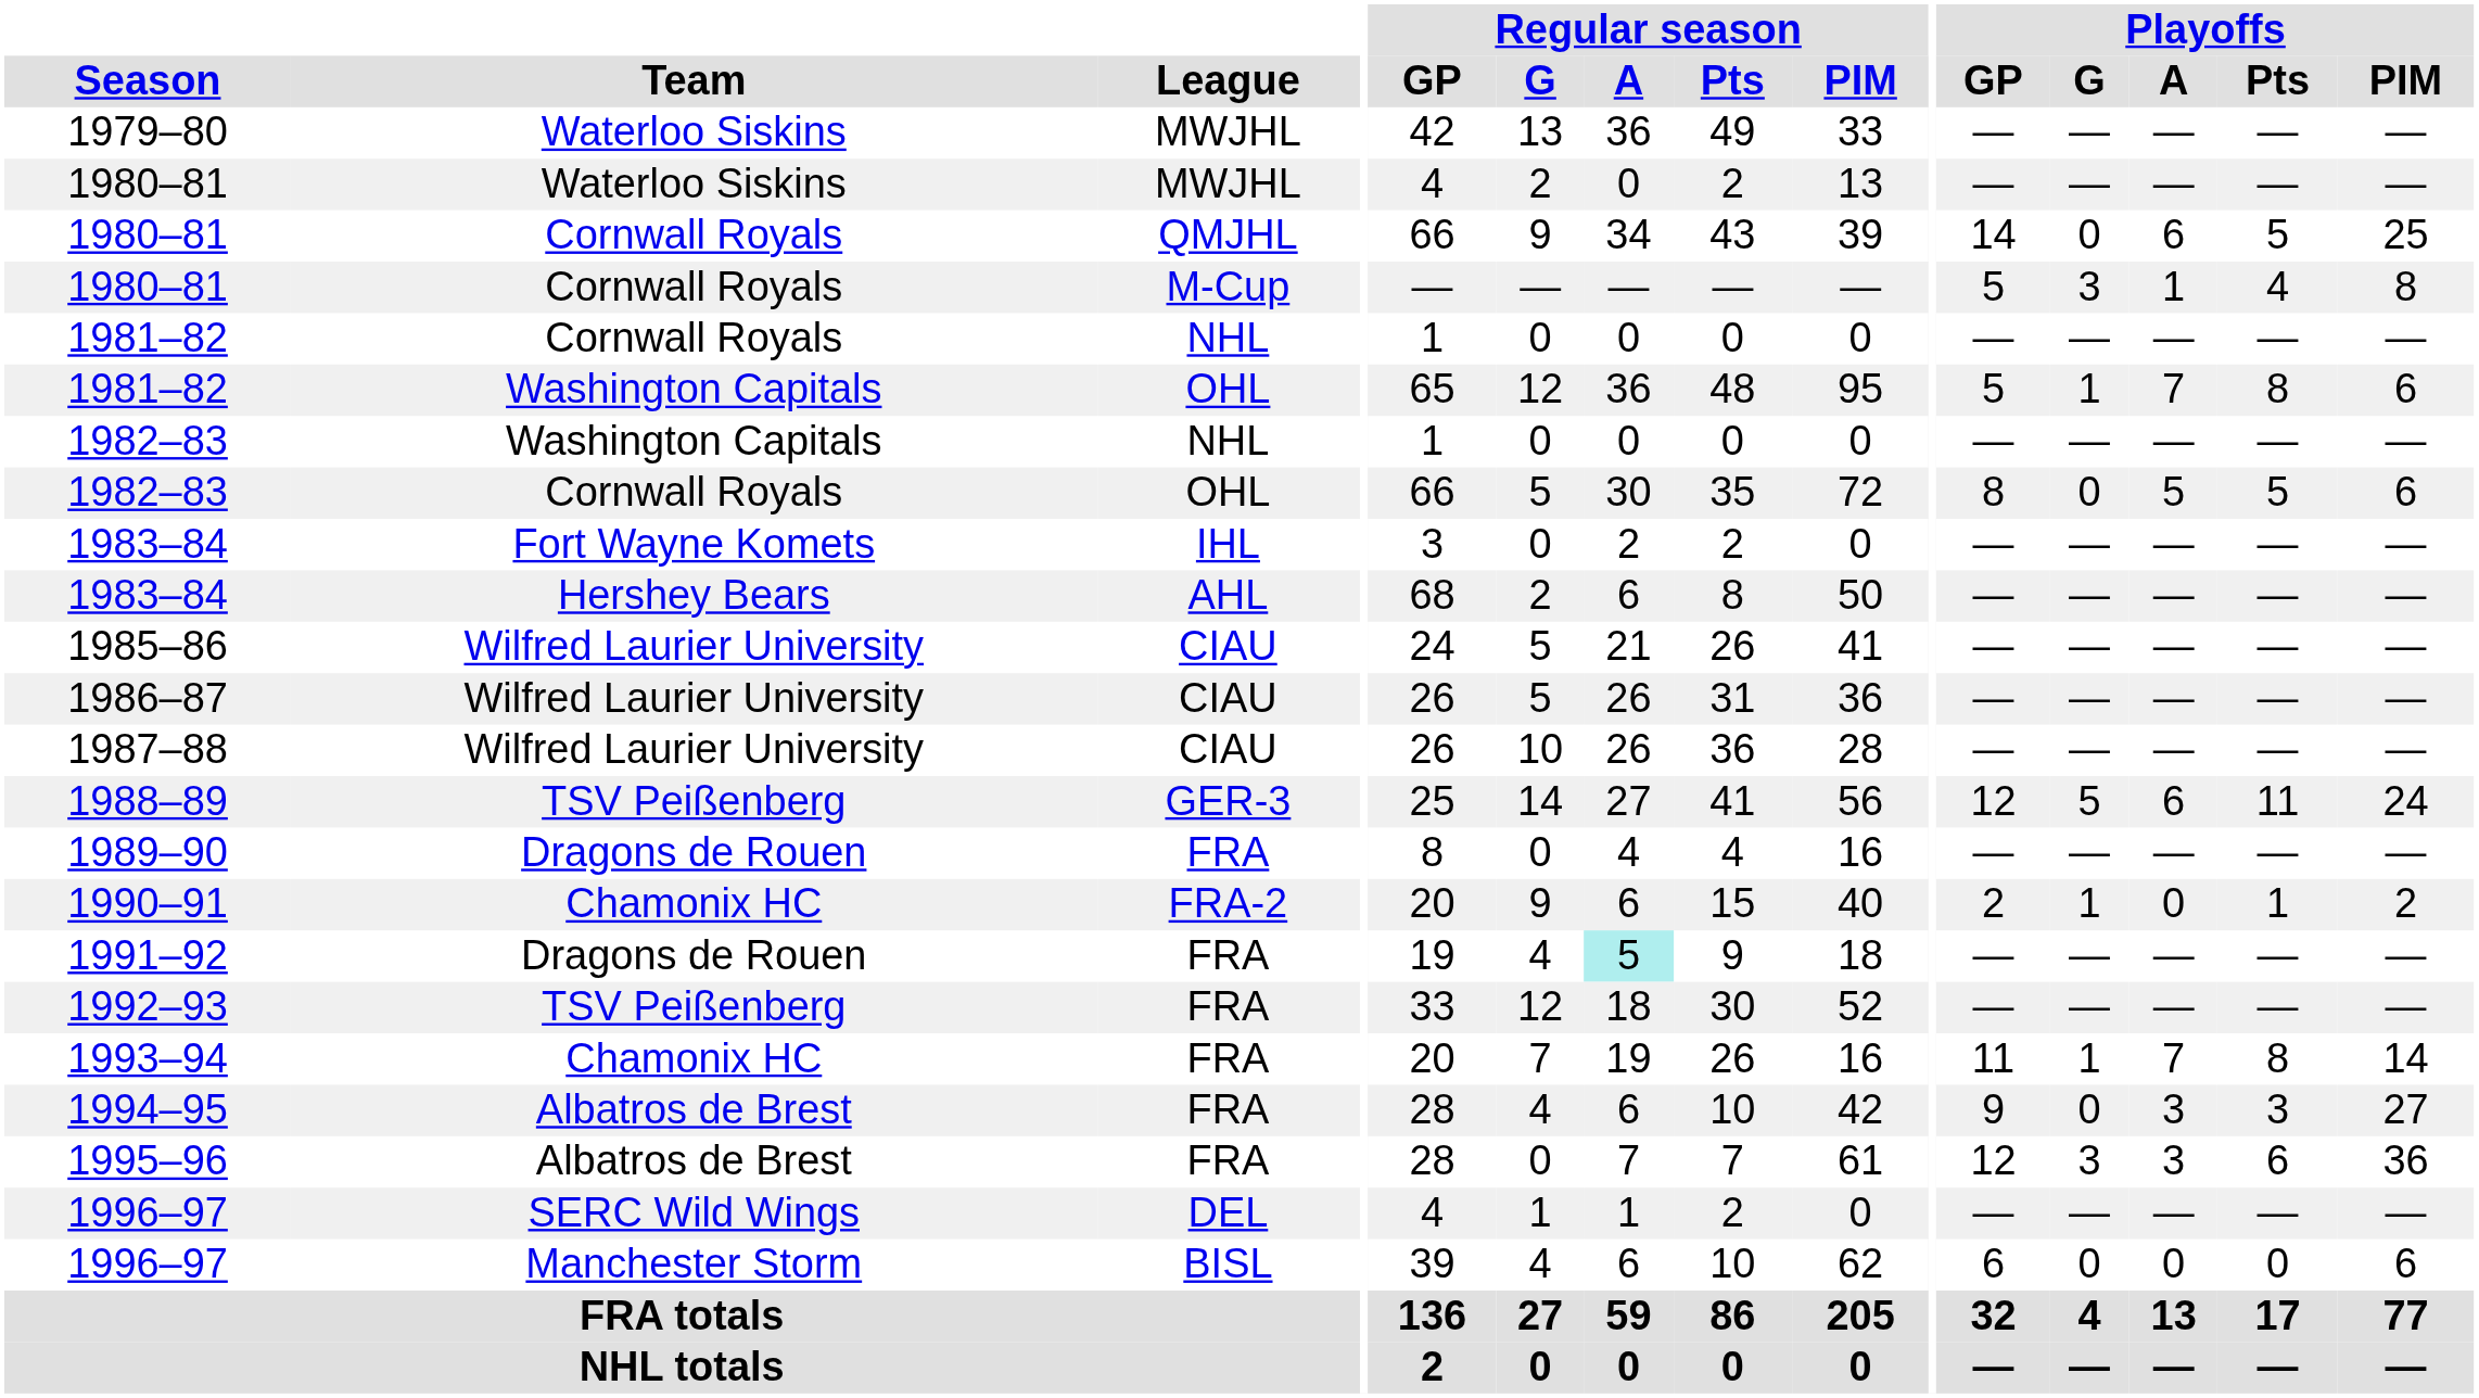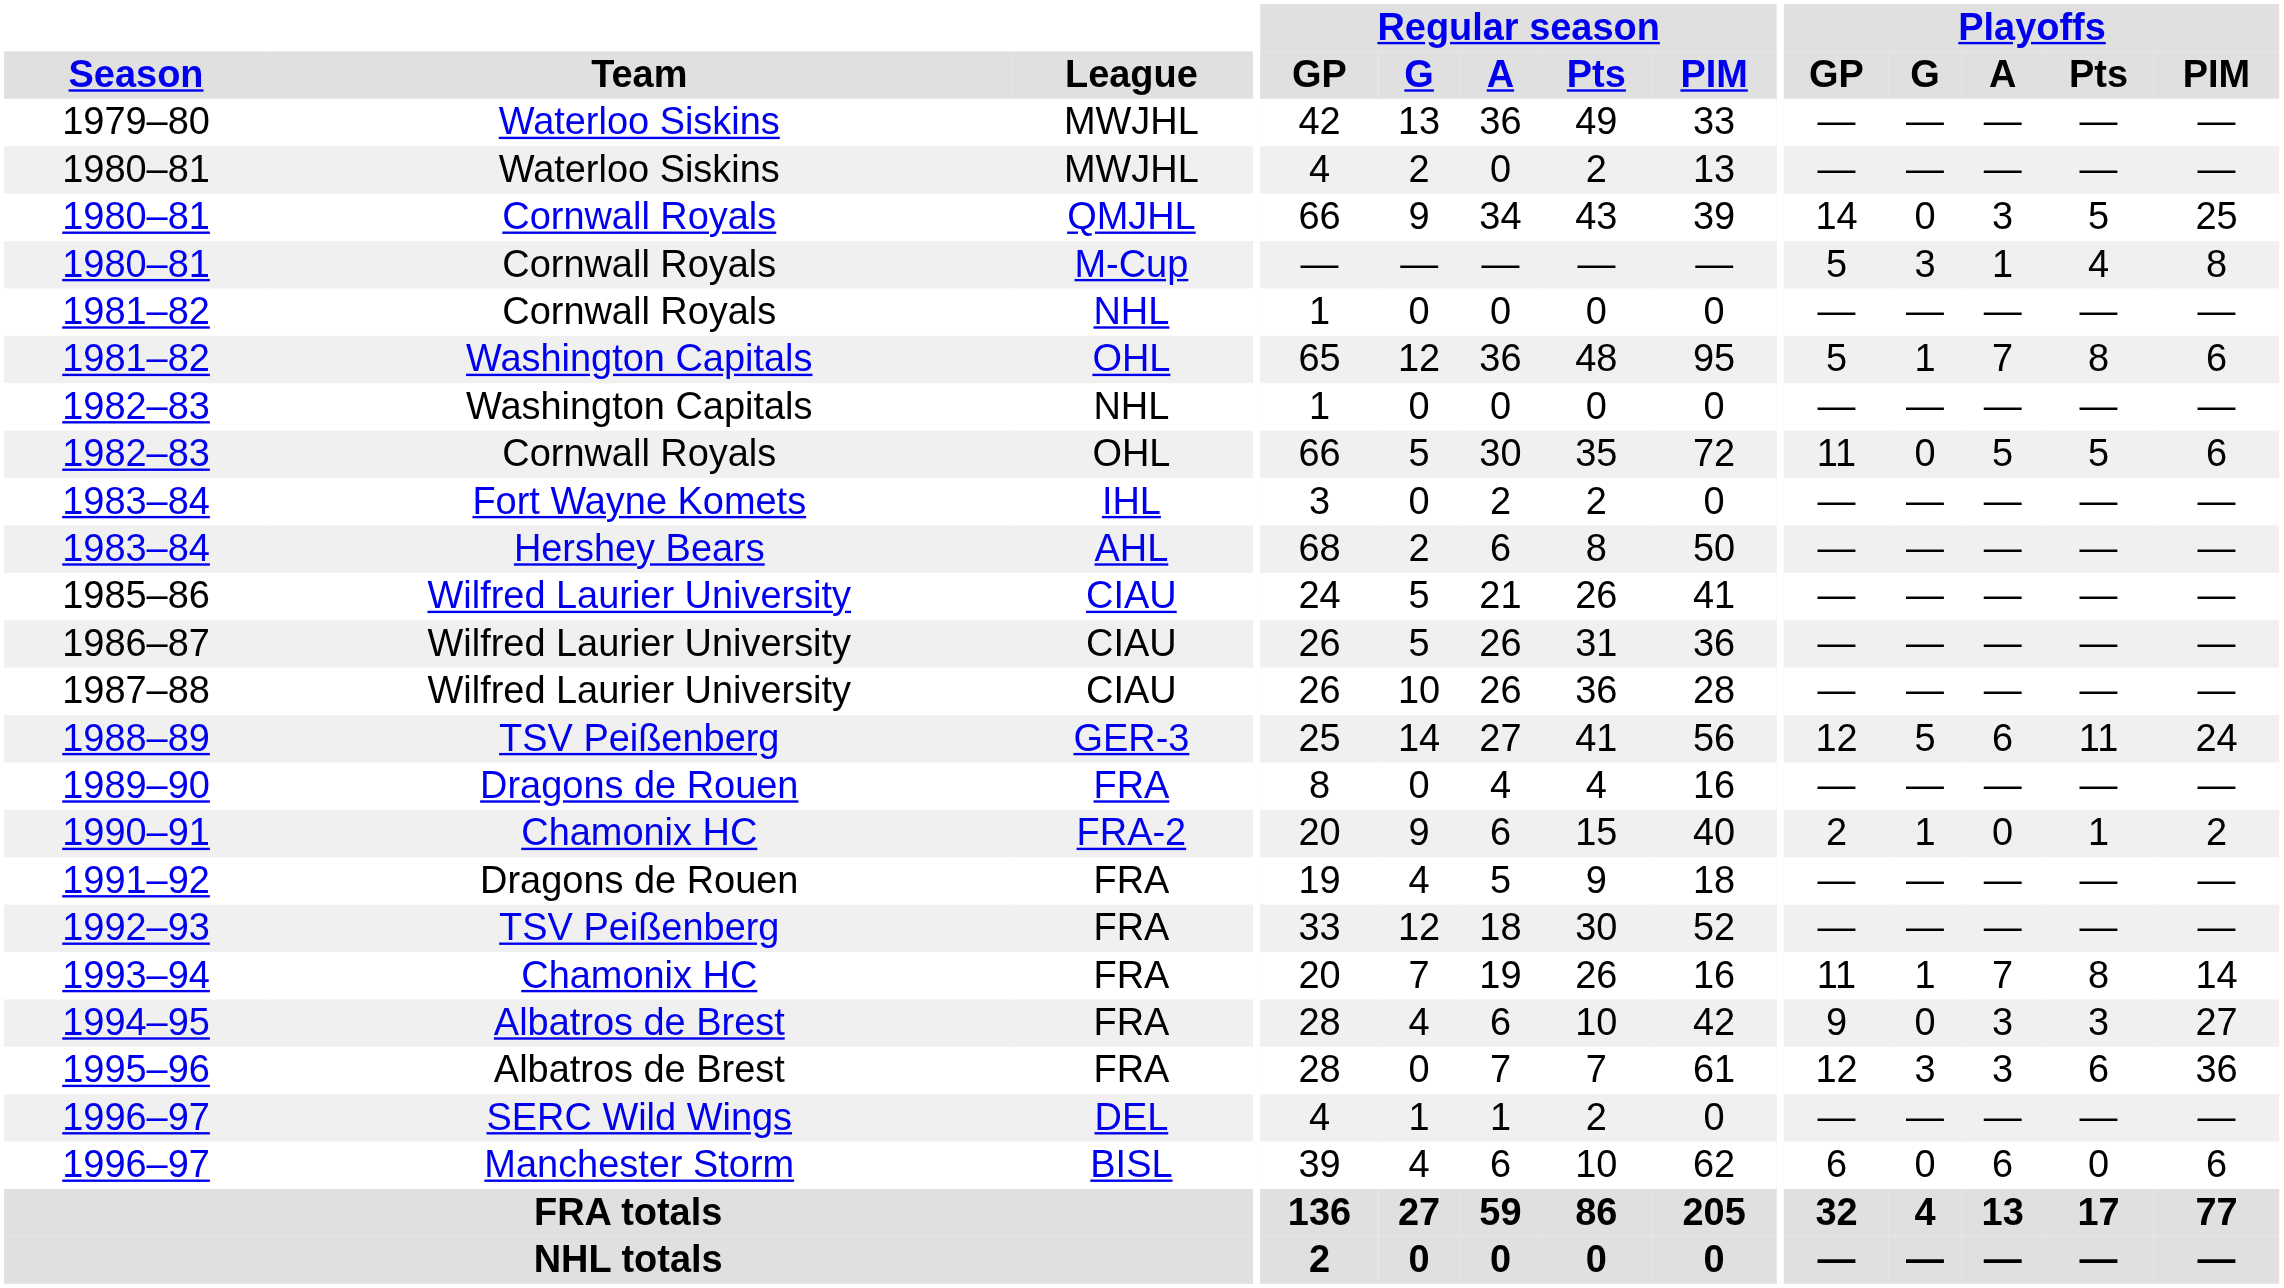1980–81 / QMJHL | Playoffs / A: 6 -> 3
1982–83 / OHL | Playoffs / GP: 8 -> 11
1991–92 | Regular season / A: paleturquoise background -> no background
1996–97 / BISL | Playoffs / A: 0 -> 6
